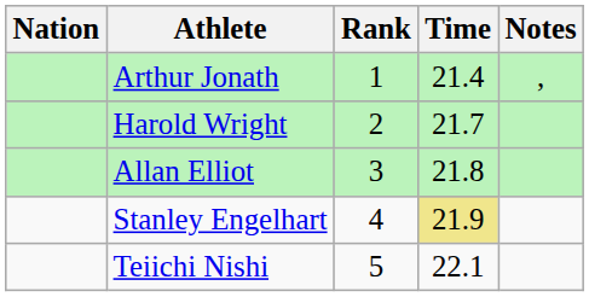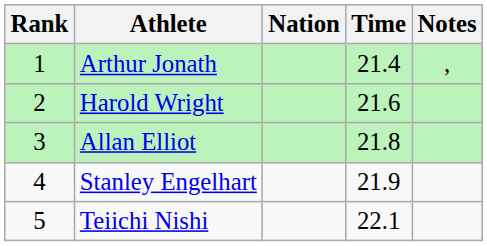columns swapped: Rank <-> Nation
Harold Wright | Time: 21.7 -> 21.6
Stanley Engelhart | Time: khaki background -> no background
